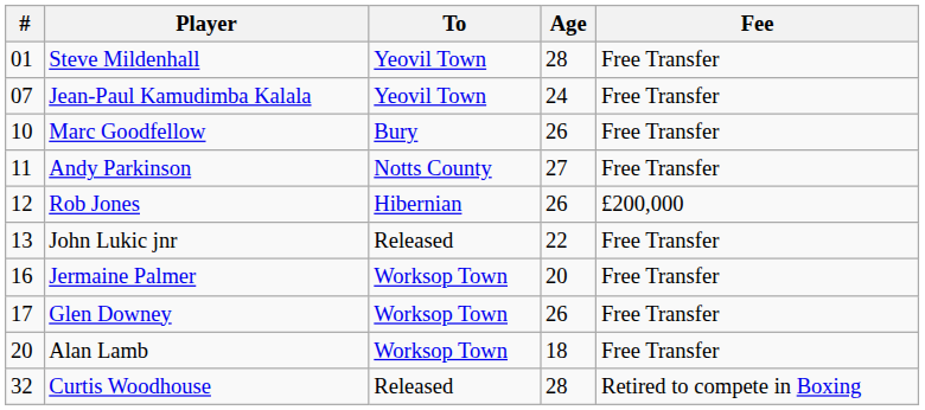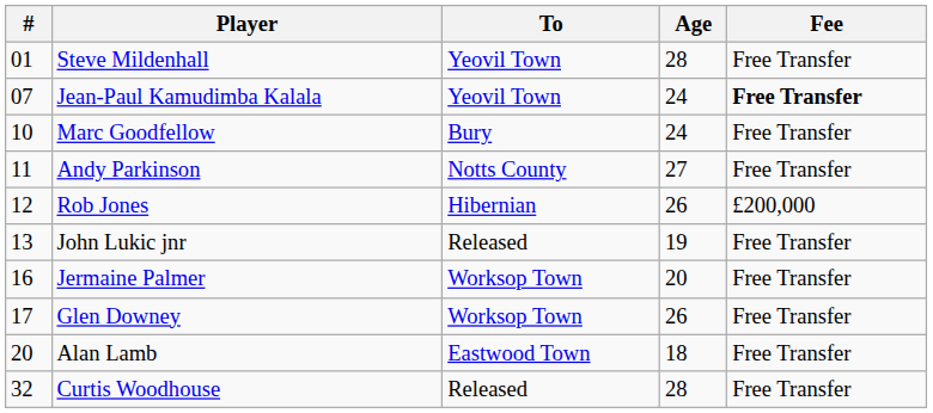Jean-Paul Kamudimba Kalala | Fee: normal -> bold
Marc Goodfellow | Age: 26 -> 24
John Lukic jnr | Age: 22 -> 19
Alan Lamb | To: Worksop Town -> Eastwood Town
Curtis Woodhouse | Fee: Retired to compete in Boxing -> Free Transfer
